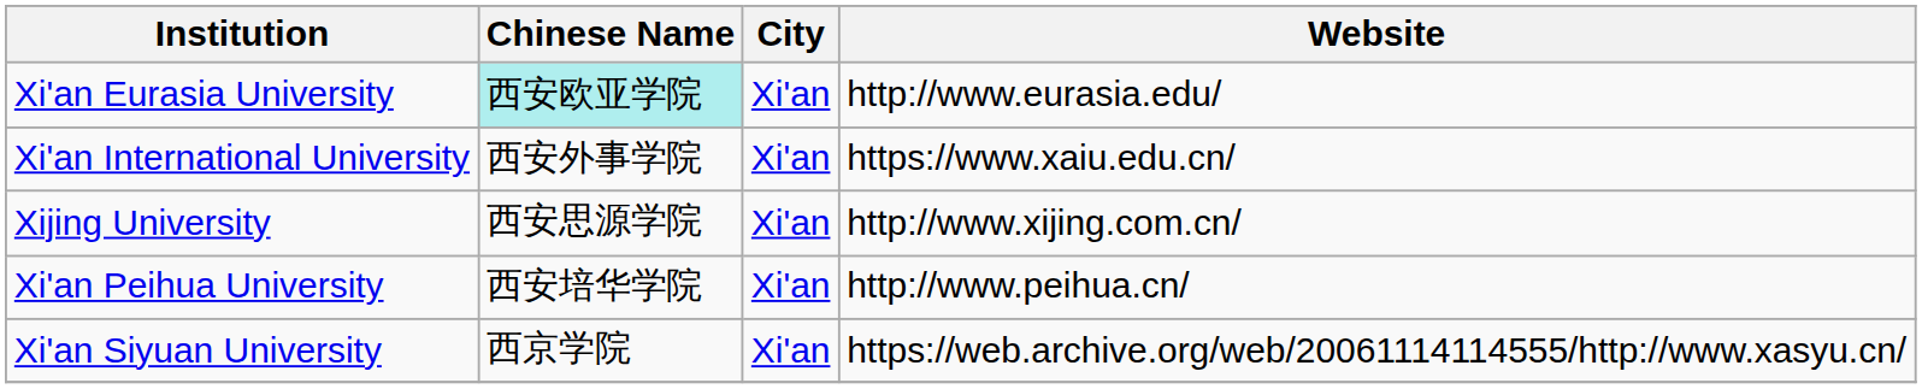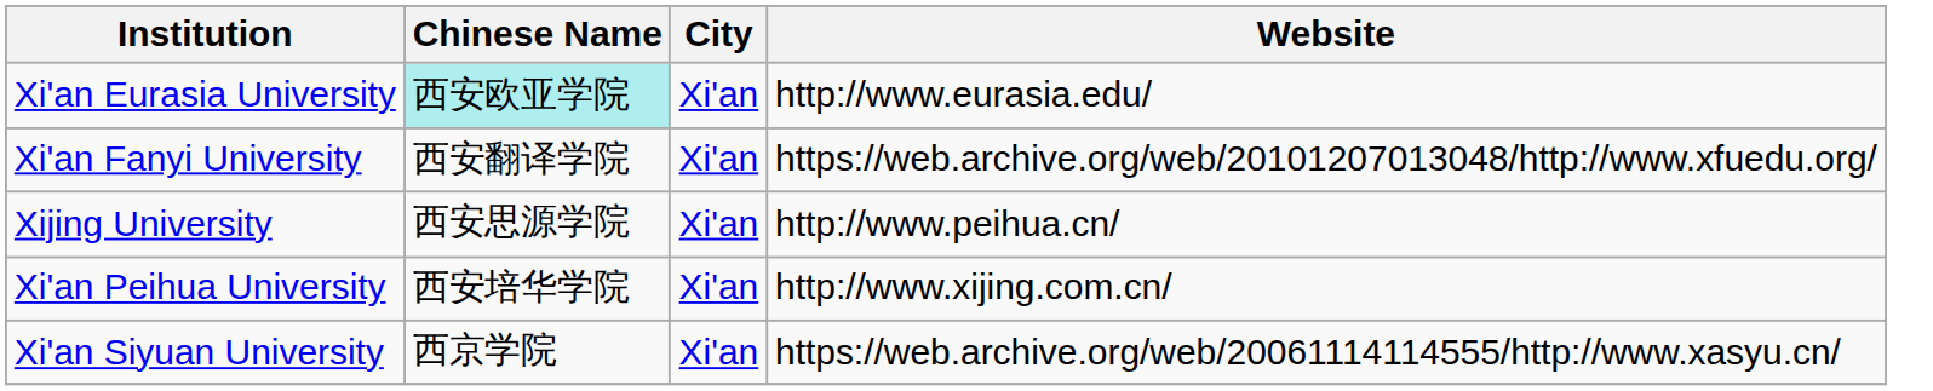+ row: Xi'an Fanyi University | 西安翻译学院 | Xi'an | https://web.archive.org/web/20101207013048/http://www.xfuedu.org/
- row: Xi'an International University | 西安外事学院 | Xi'an | https://www.xaiu.edu.cn/
Xijing University | Website: http://www.xijing.com.cn/ -> http://www.peihua.cn/
Xi'an Peihua University | Website: http://www.peihua.cn/ -> http://www.xijing.com.cn/
